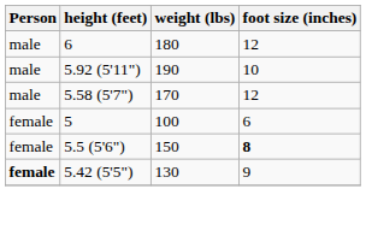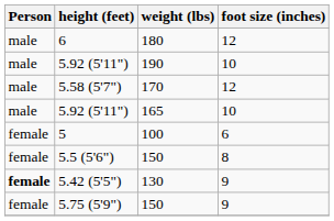+ row: male | 5.92 (5'11") | 165 | 10
5.5 (5'6") | foot size (inches): bold -> normal
+ row: female | 5.75 (5'9") | 150 | 9
